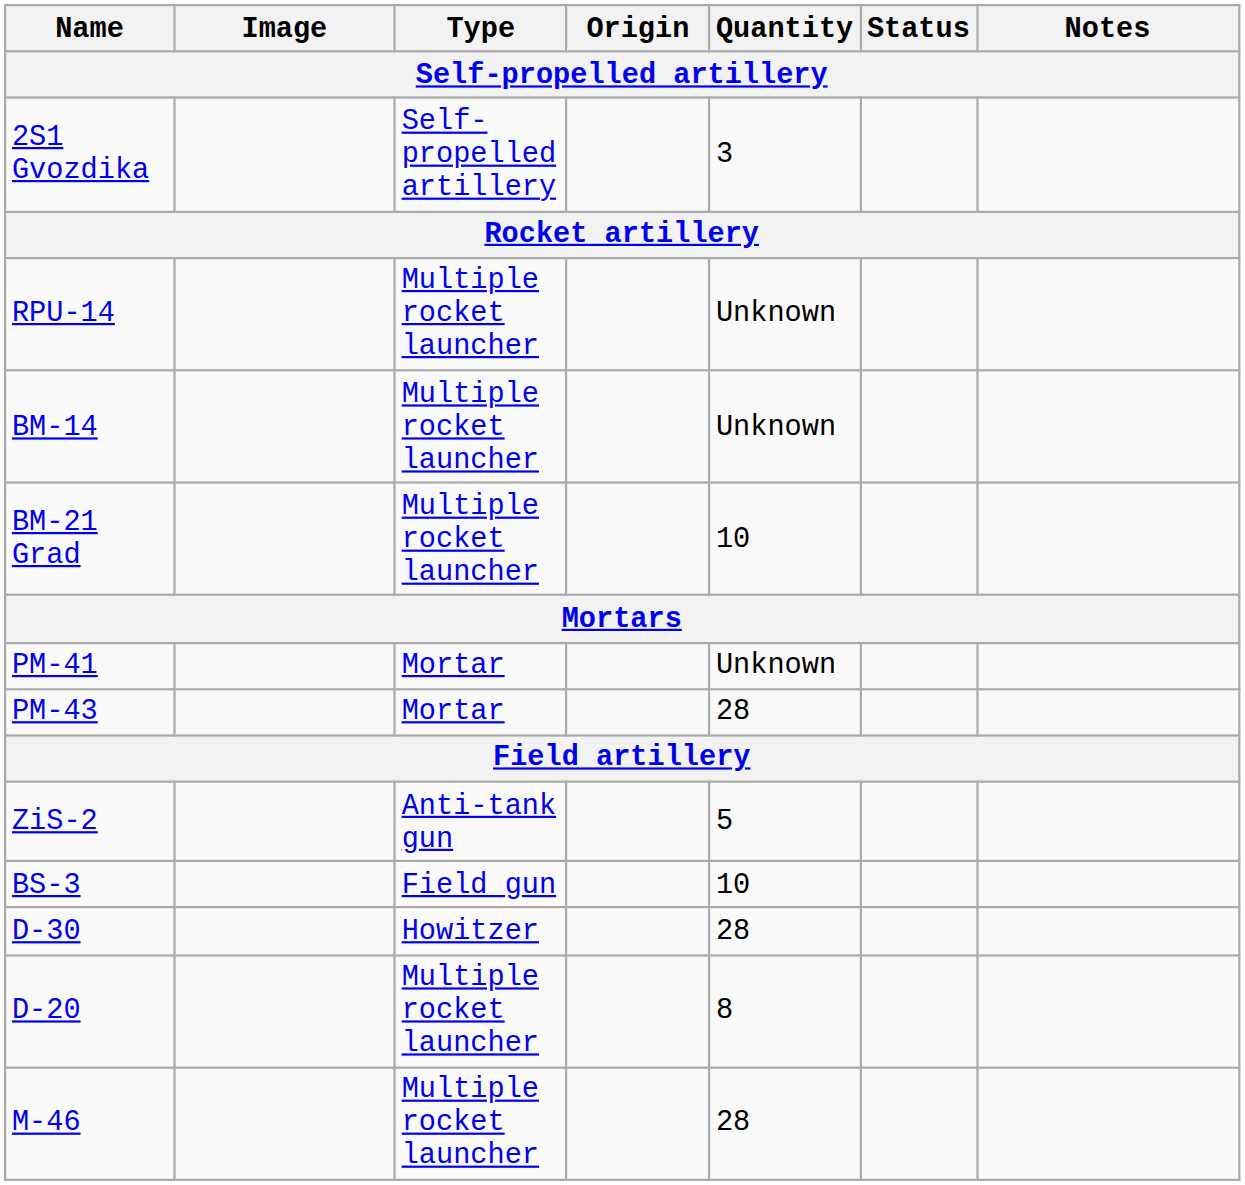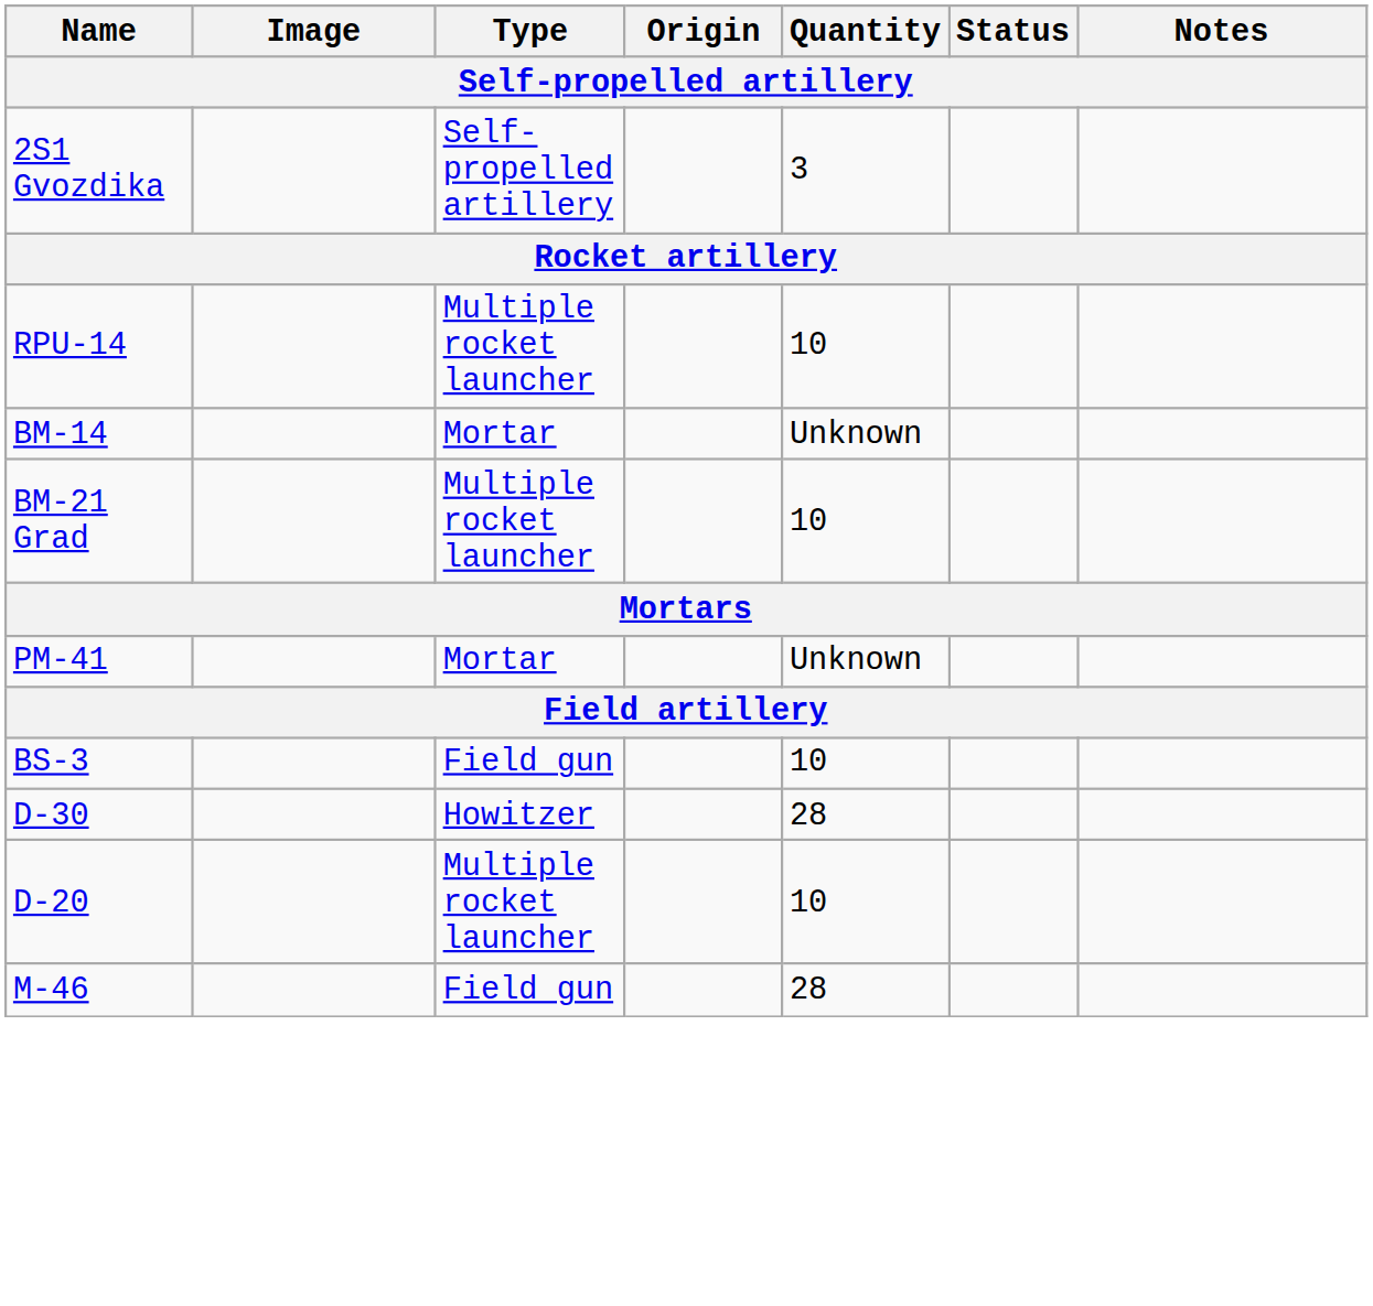RPU-14 | Quantity: Unknown -> 10
BM-14 | Type: Multiple rocket launcher -> Mortar
- row: PM-43 | Mortar | 28
- row: ZiS-2 | Anti-tank gun | 5
D-20 | Quantity: 8 -> 10
M-46 | Type: Multiple rocket launcher -> Field gun
